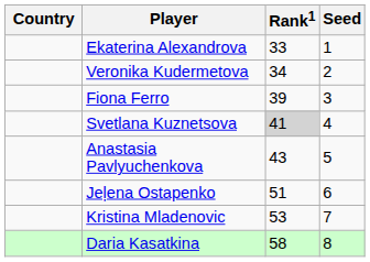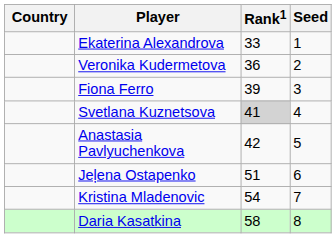Veronika Kudermetova | Rank1: 34 -> 36
Anastasia Pavlyuchenkova | Rank1: 43 -> 42
Kristina Mladenovic | Rank1: 53 -> 54
